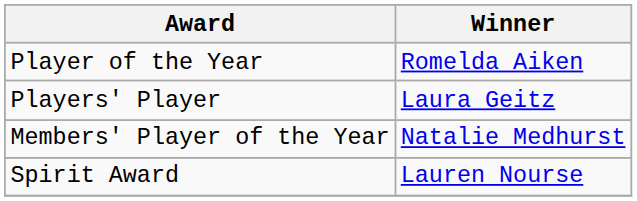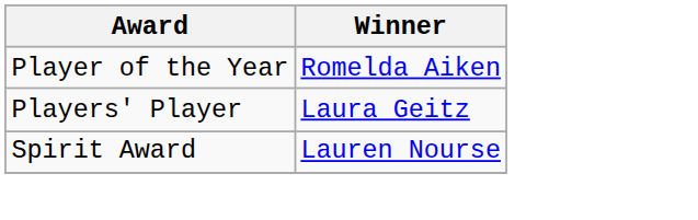- row: Members' Player of the Year | Natalie Medhurst
